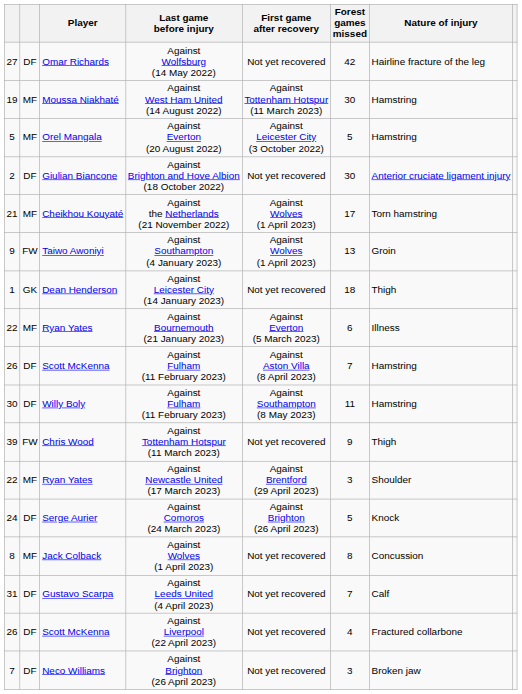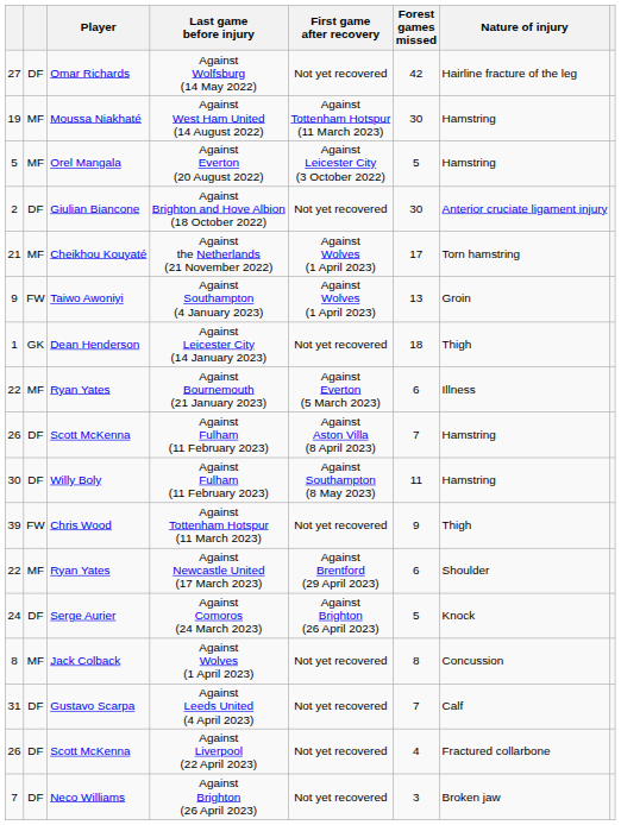Against Newcastle United (17 March 2023) | Forest games missed: 3 -> 6
